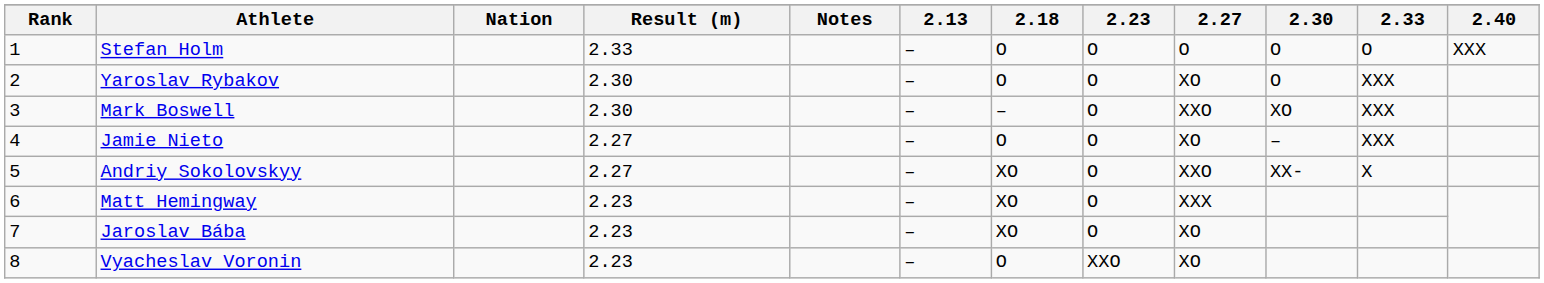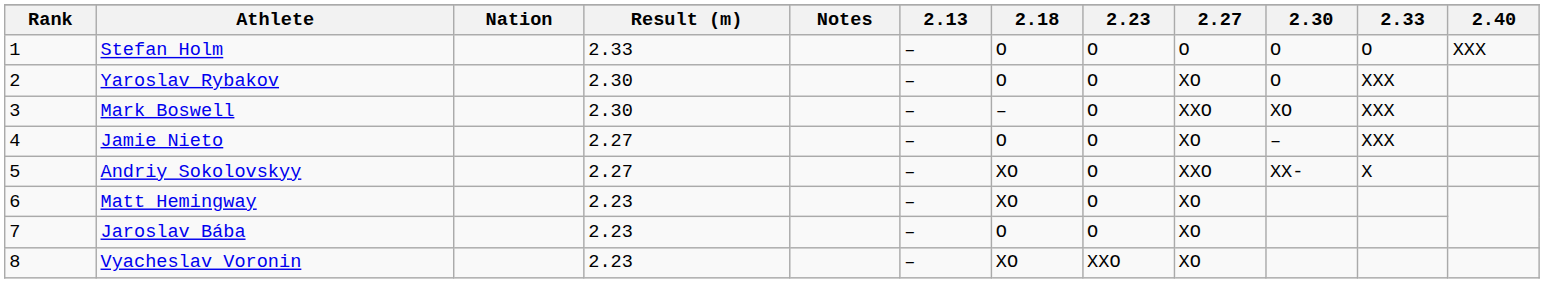Matt Hemingway | 2.27: XXX -> XO
Jaroslav Bába | 2.18: XO -> O
Vyacheslav Voronin | 2.18: O -> XO
